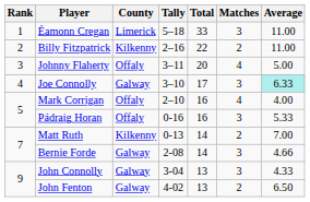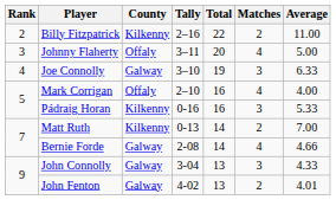- row: 1 | Éamonn Cregan | Limerick | 5–18 | 33 | 3 | 11.00
Joe Connolly | Total: 17 -> 19
Joe Connolly | Average: paleturquoise background -> no background
Pádraig Horan | County: Offaly -> Kilkenny
Bernie Forde | Matches: 3 -> 4
John Fenton | Average: 6.50 -> 4.01
